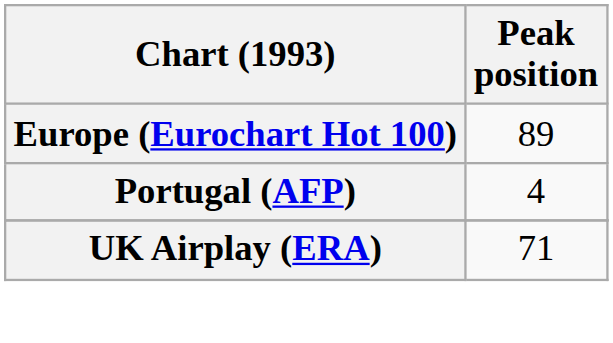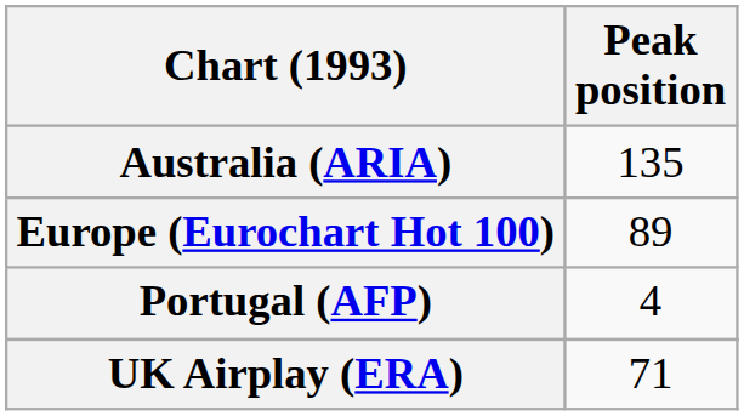+ row: Australia (ARIA) | 135
